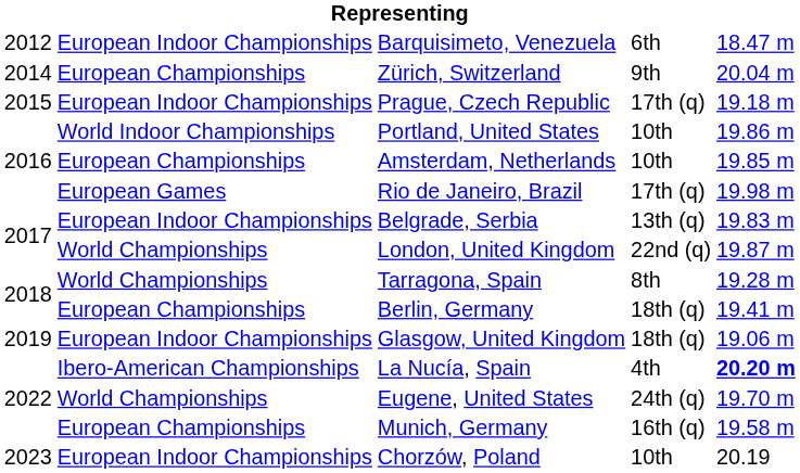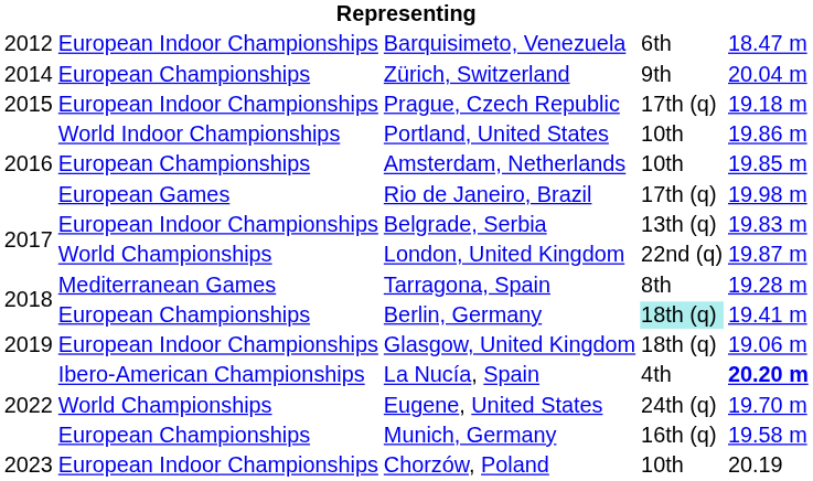Tarragona, Spain | column 2: World Championships -> Mediterranean Games
Berlin, Germany | column 4: no background -> paleturquoise background
